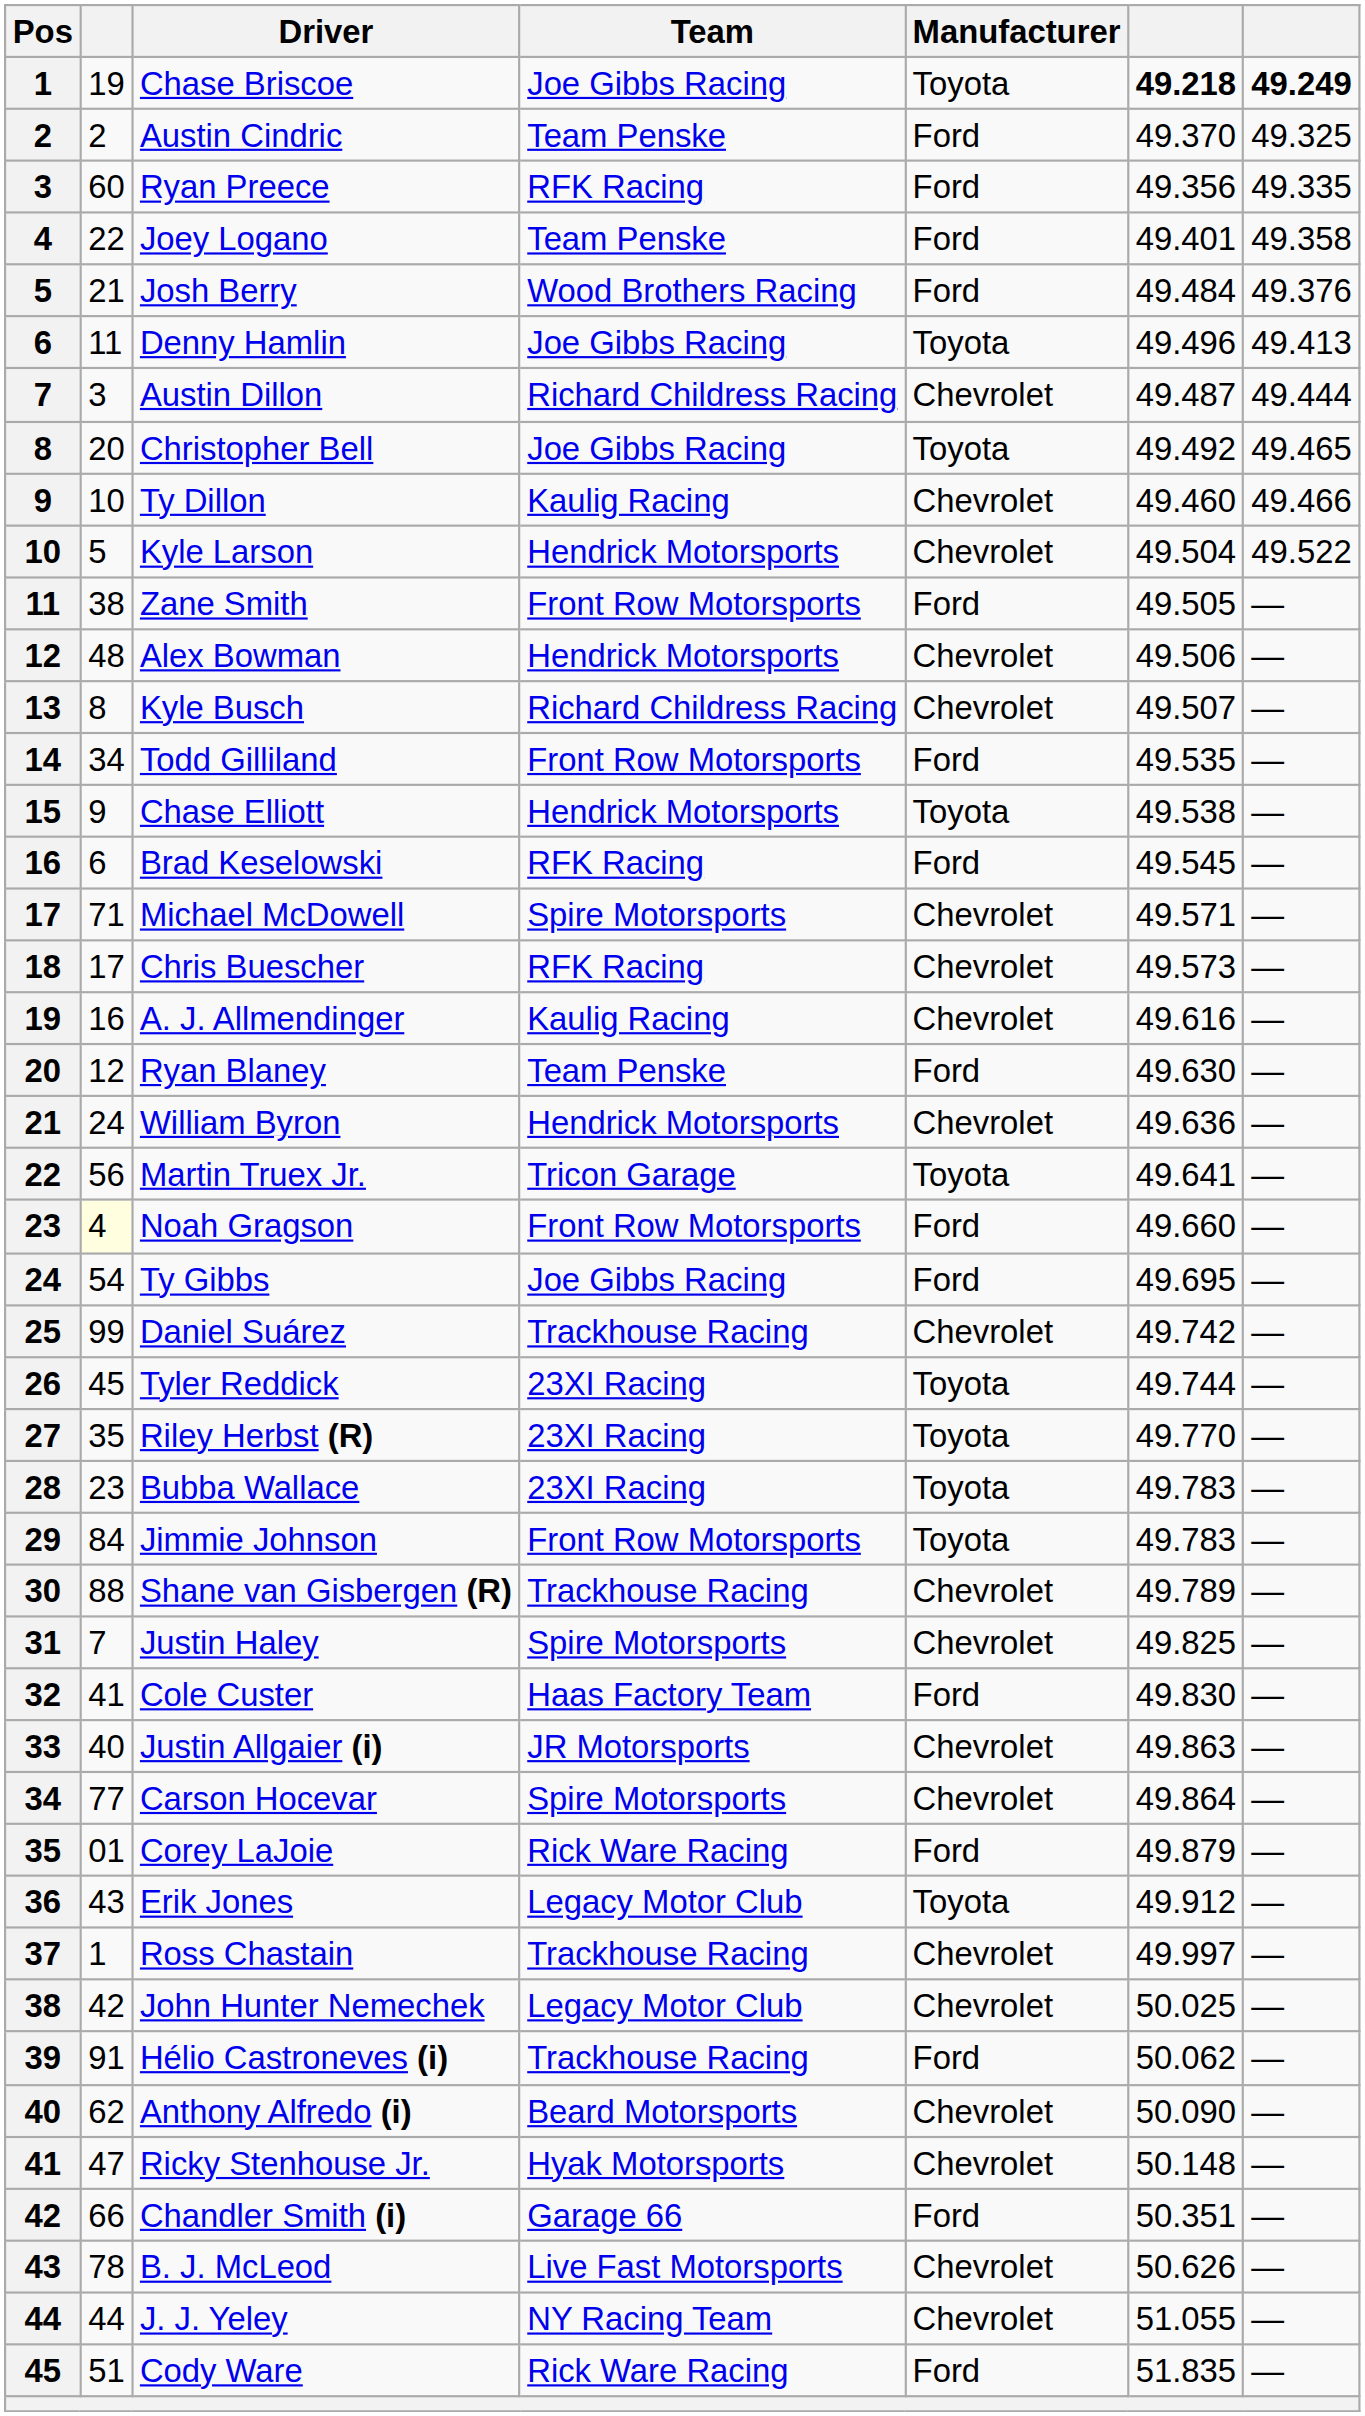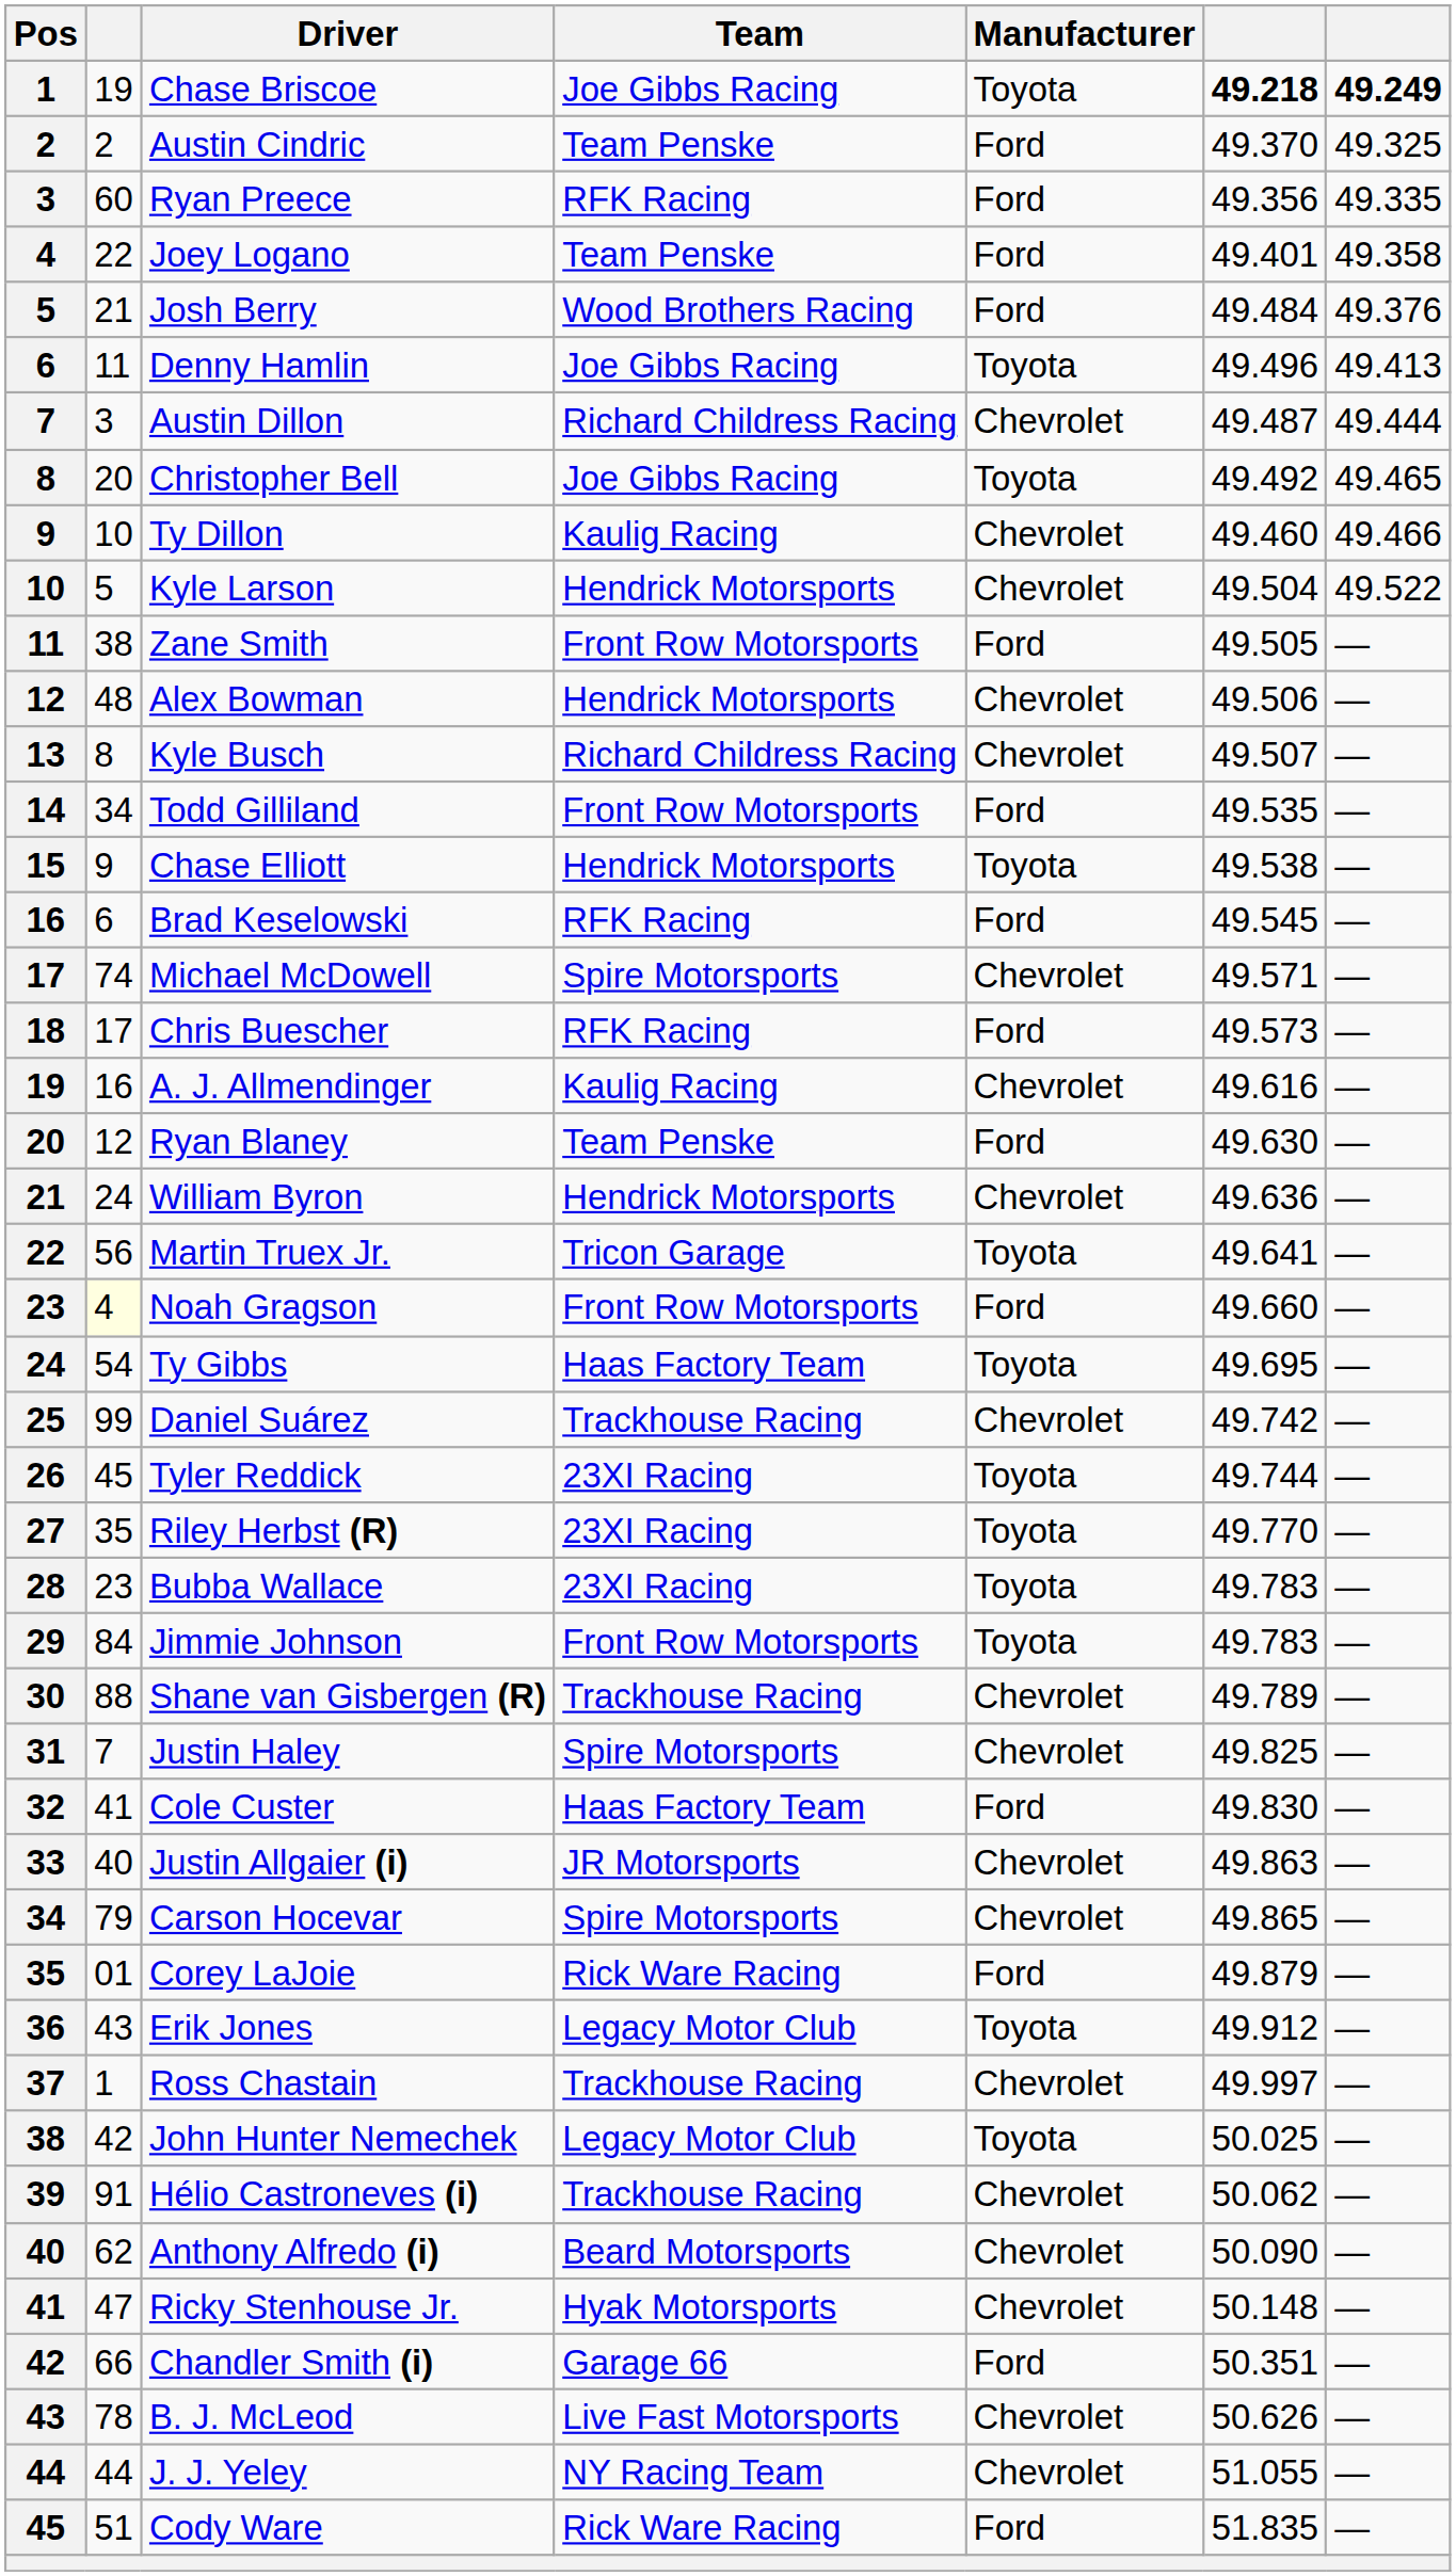Michael McDowell | column 2: 71 -> 74
Chris Buescher | Manufacturer: Chevrolet -> Ford
Ty Gibbs | Team: Joe Gibbs Racing -> Haas Factory Team
Ty Gibbs | Manufacturer: Ford -> Toyota
Carson Hocevar | column 2: 77 -> 79
Carson Hocevar | column 6: 49.864 -> 49.865
John Hunter Nemechek | Manufacturer: Chevrolet -> Toyota
Hélio Castroneves (i) | Manufacturer: Ford -> Chevrolet
